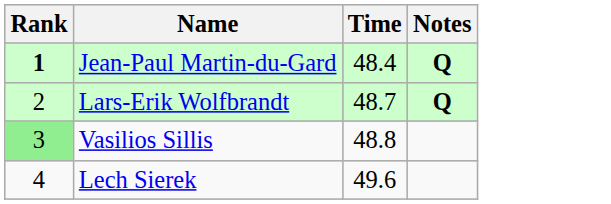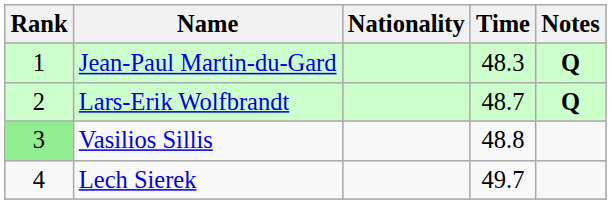+ column: Nationality
Jean-Paul Martin-du-Gard | Rank: bold -> normal
Jean-Paul Martin-du-Gard | Time: 48.4 -> 48.3
Lech Sierek | Time: 49.6 -> 49.7
